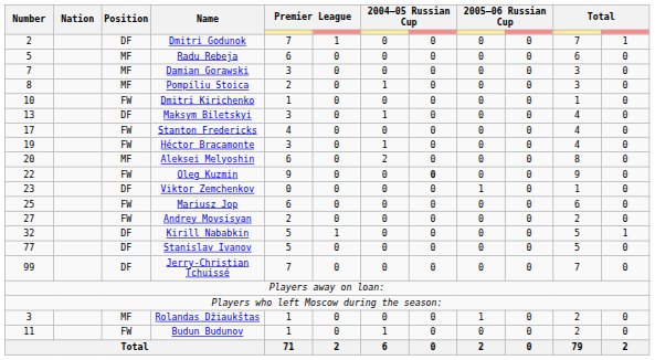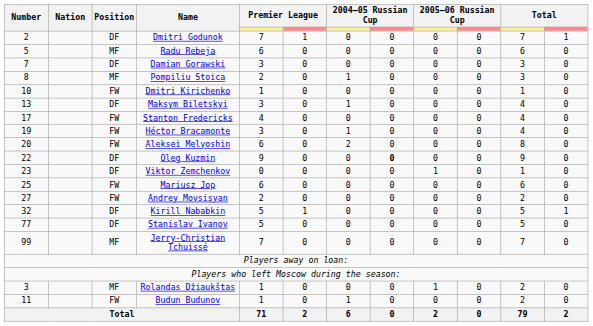Damian Gorawski | Position: MF -> DF
Aleksei Melyoshin | Position: MF -> FW
Oleg Kuzmin | Position: FW -> DF
Jerry-Christian Tchuissé | Position: DF -> MF
